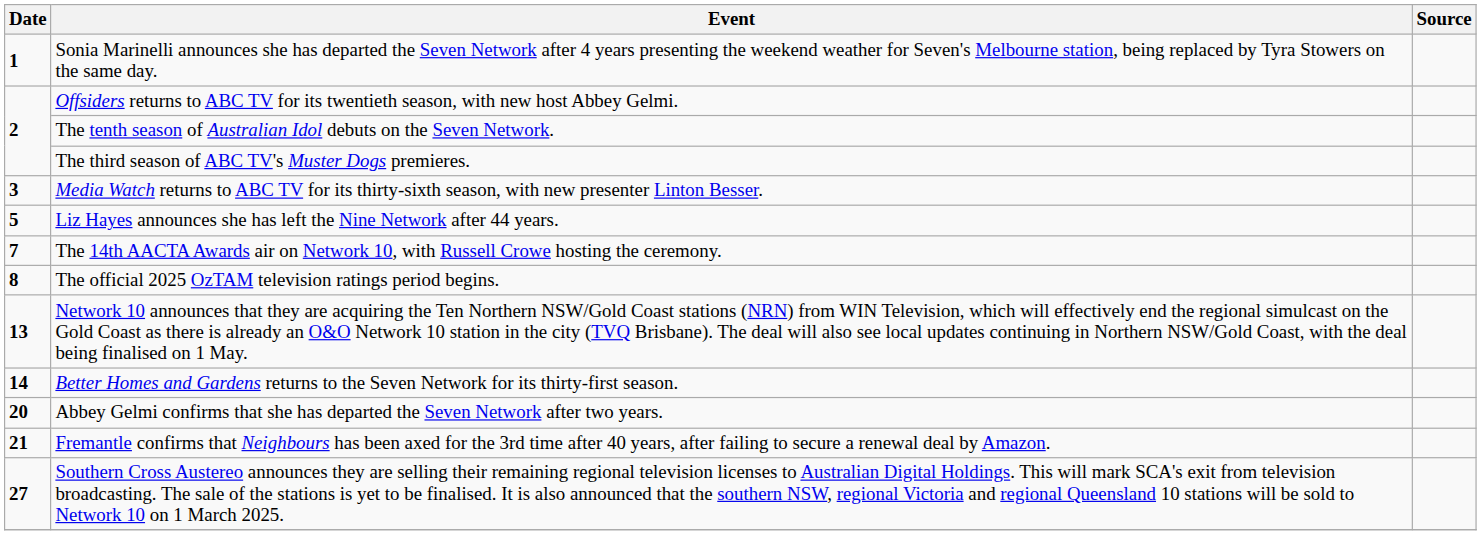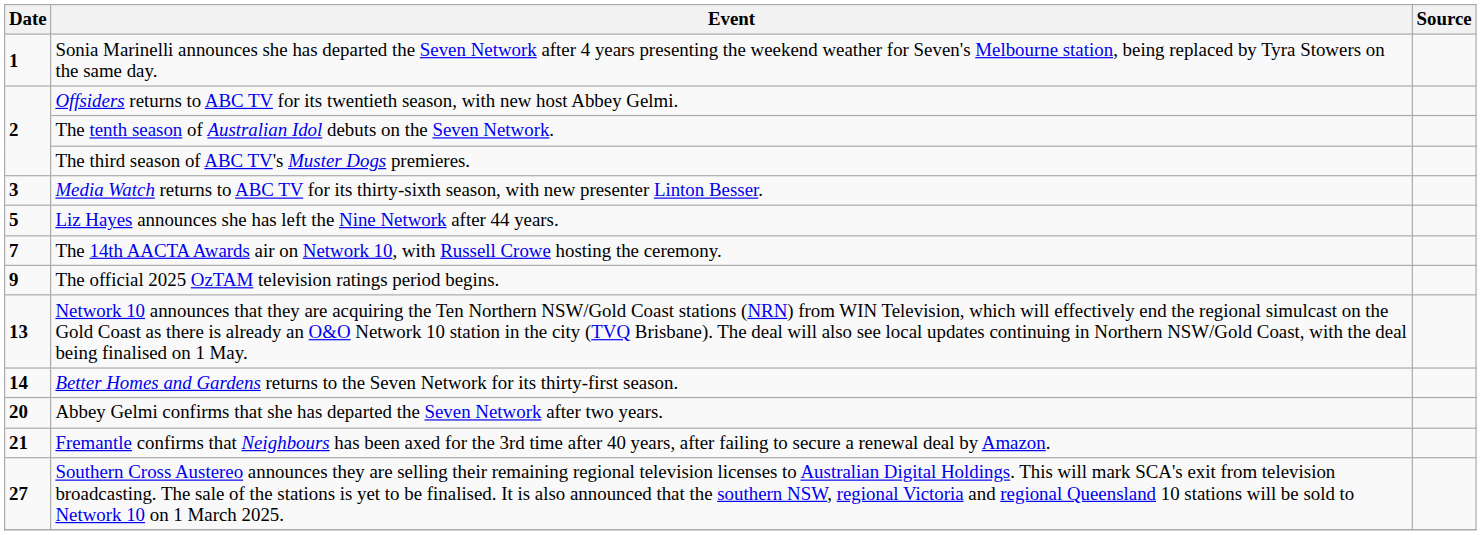The official 2025 OzTAM television ratings period begins. | Date: 8 -> 9
